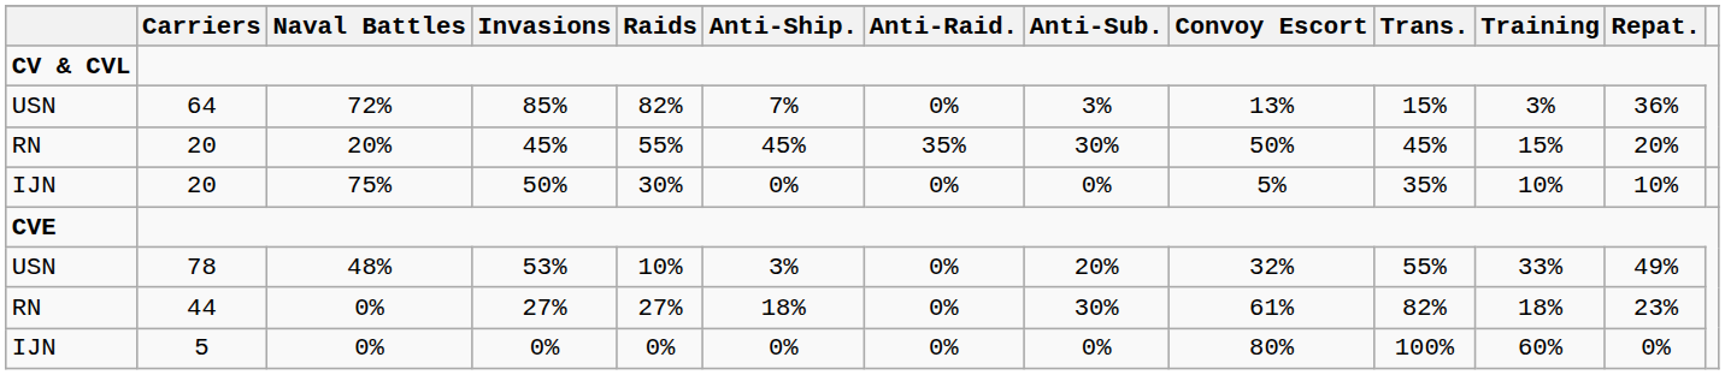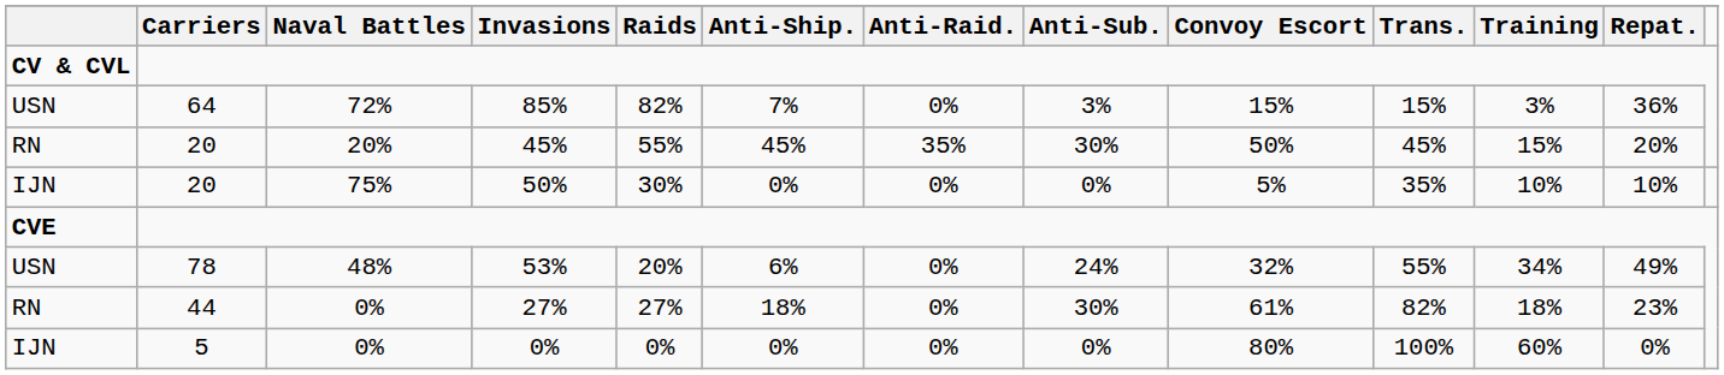85% | Convoy Escort: 13% -> 15%
53% | Raids: 10% -> 20%
53% | Anti-Ship.: 3% -> 6%
53% | Anti-Sub.: 20% -> 24%
53% | Training: 33% -> 34%
